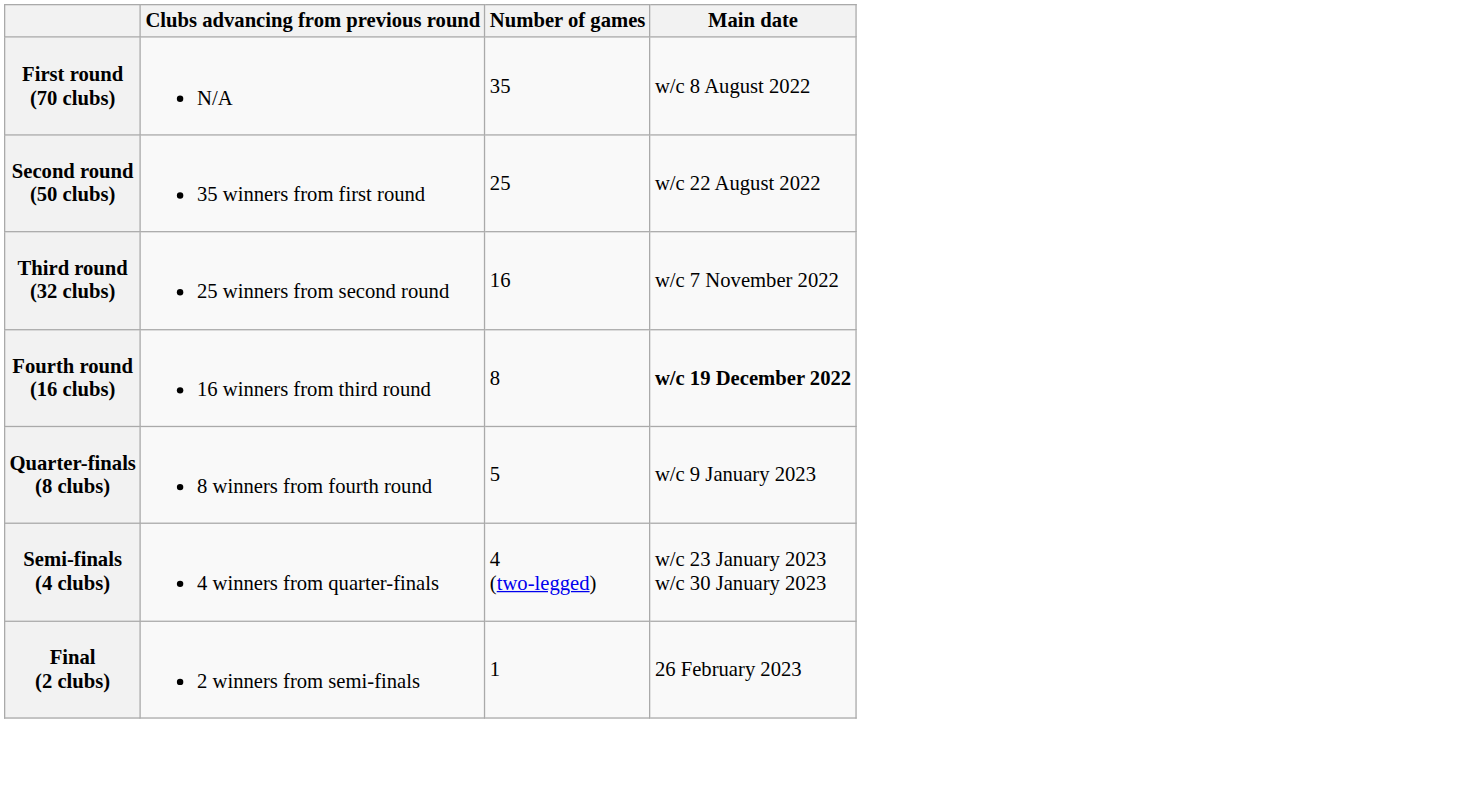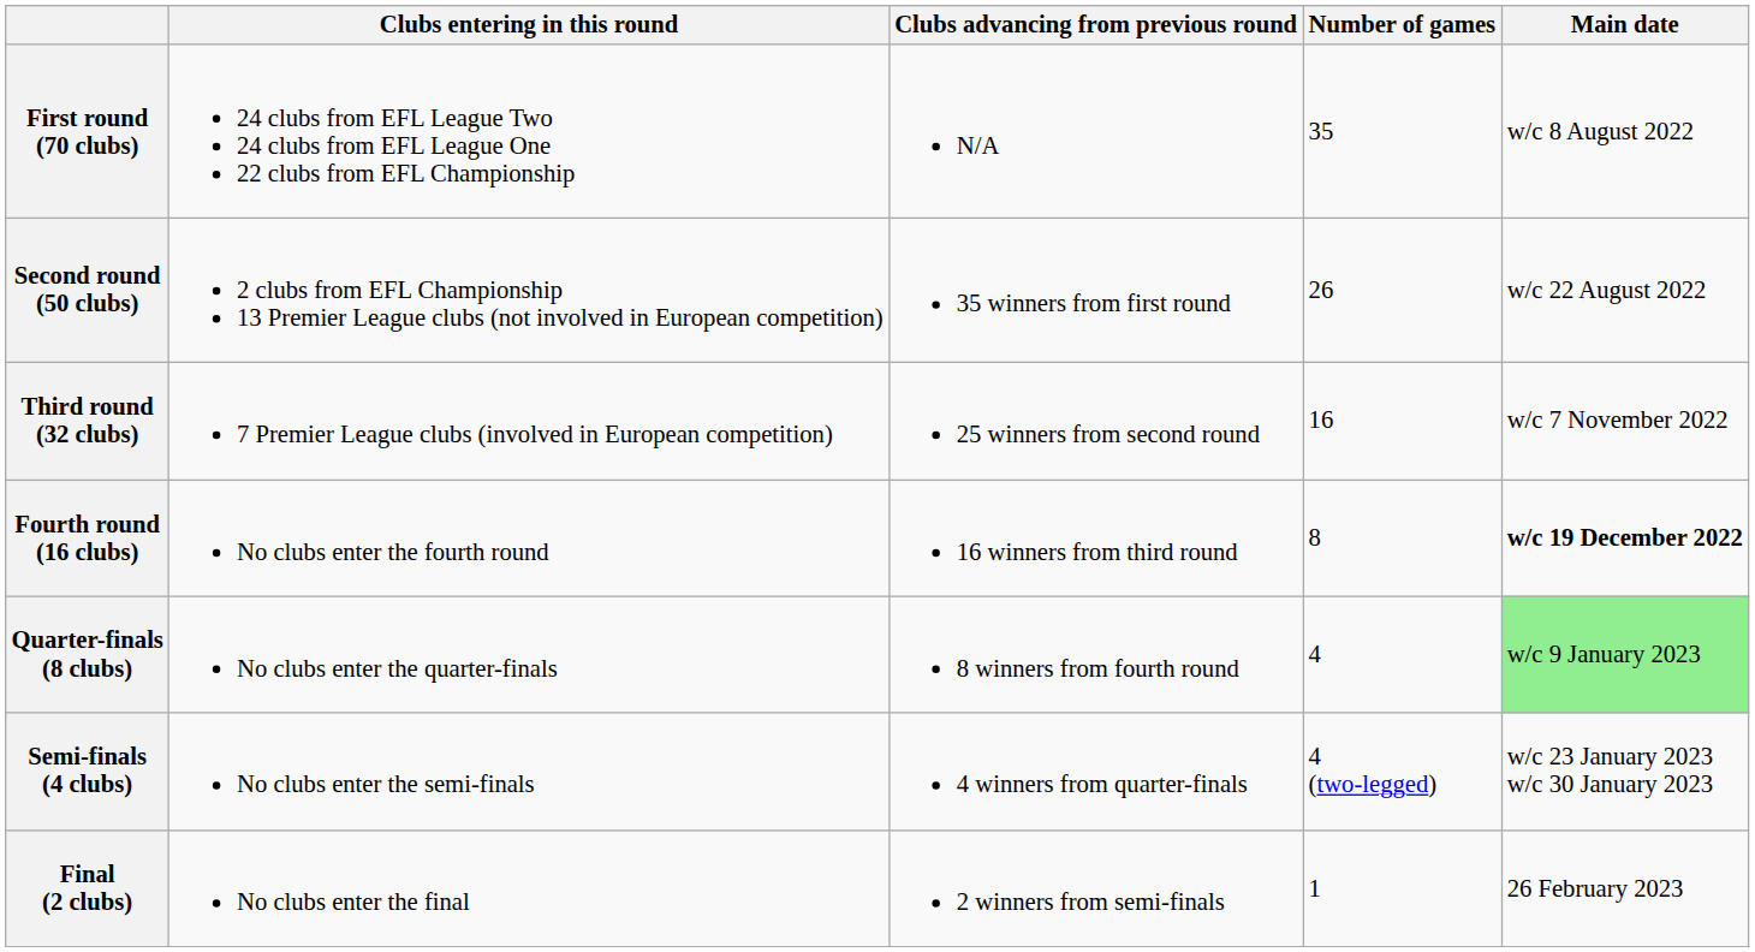+ column: Clubs entering in this round | 24 clubs from EFL League Two 24 clubs from EFL League One 22 clubs from EFL Championship | 2 clubs from EFL Championship 13 Premier League clubs (not involved in European competition) | 7 Premier League clubs (involved in European competition) | No clubs enter the fourth round | No clubs enter the quarter-finals | No clubs enter the semi-finals | No clubs enter the final
Second round (50 clubs) | Number of games: 25 -> 26
Quarter-finals (8 clubs) | Number of games: 5 -> 4
Quarter-finals (8 clubs) | Main date: no background -> lightgreen background
